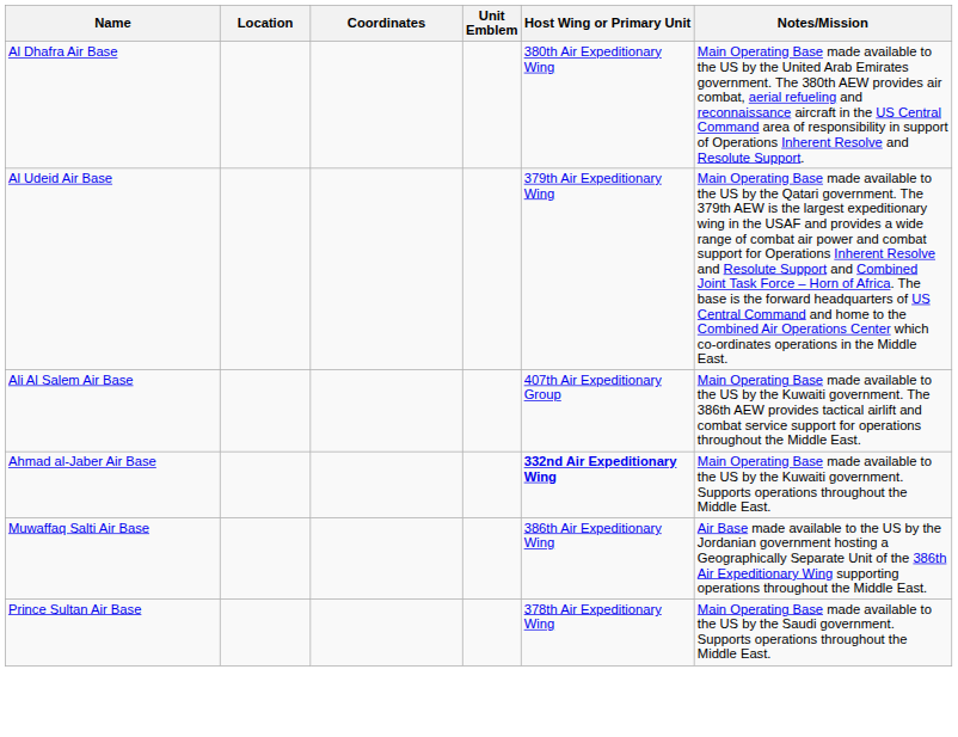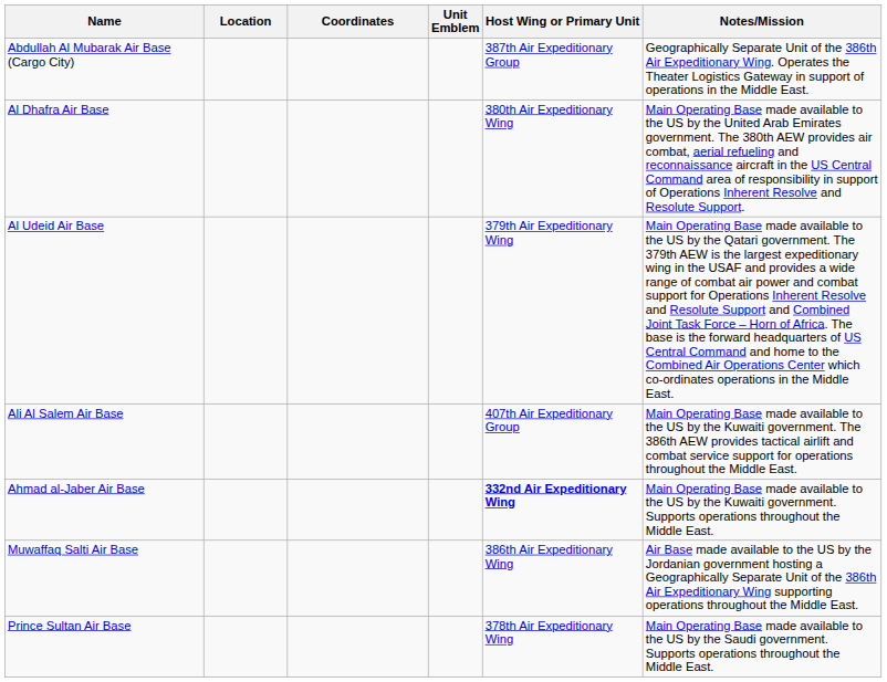+ row: Abdullah Al Mubarak Air Base (Cargo City) | 387th Air Expeditionary Group | Geographically Separate Unit of the 386th Air Expeditionary Wing. Operates the Theater Logistics Gateway in support of operations in the Middle East.
